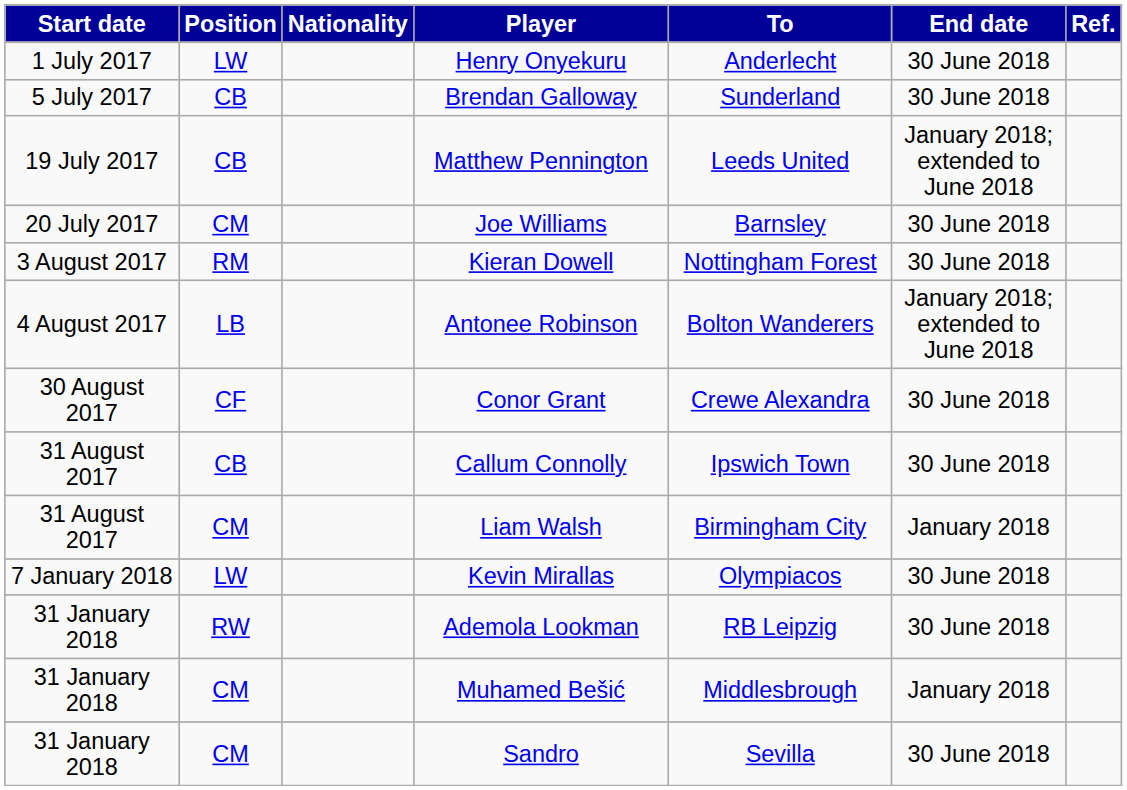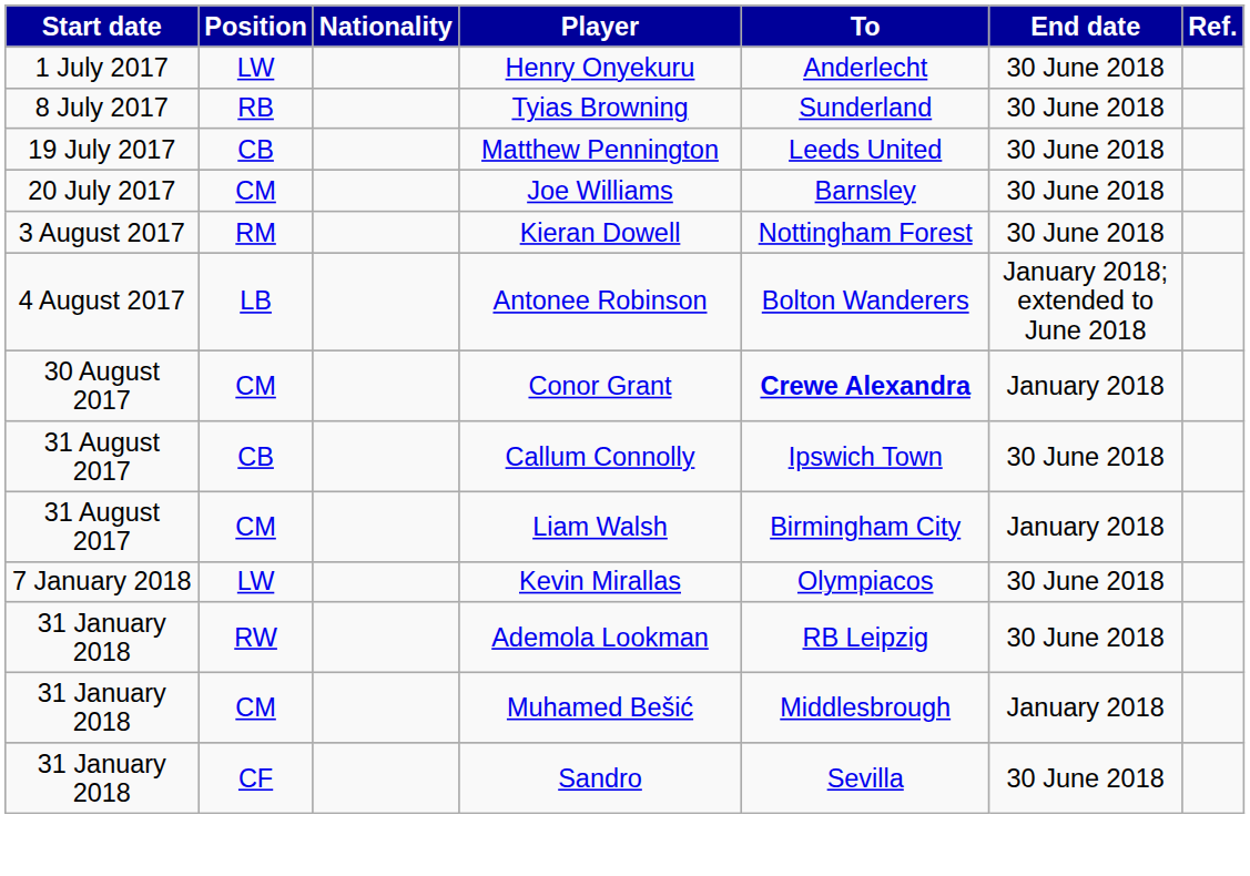- row: 5 July 2017 | CB | Brendan Galloway | Sunderland | 30 June 2018
+ row: 8 July 2017 | RB | Tyias Browning | Sunderland | 30 June 2018
Matthew Pennington | End date: January 2018; extended to June 2018 -> 30 June 2018
Conor Grant | Position: CF -> CM
Conor Grant | To: normal -> bold
Conor Grant | End date: 30 June 2018 -> January 2018
Sandro | Position: CM -> CF
